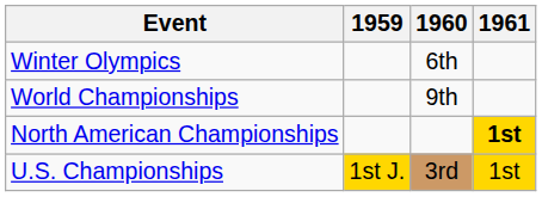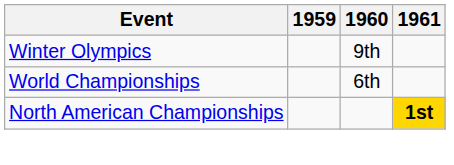Winter Olympics | 1960: 6th -> 9th
World Championships | 1960: 9th -> 6th
- row: U.S. Championships | 1st J. | 3rd | 1st
